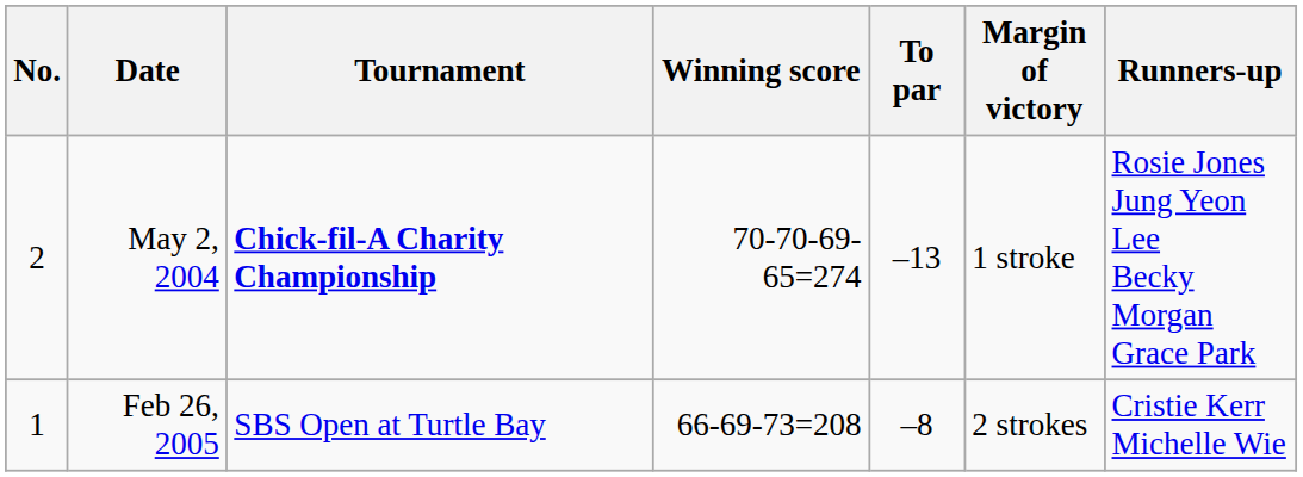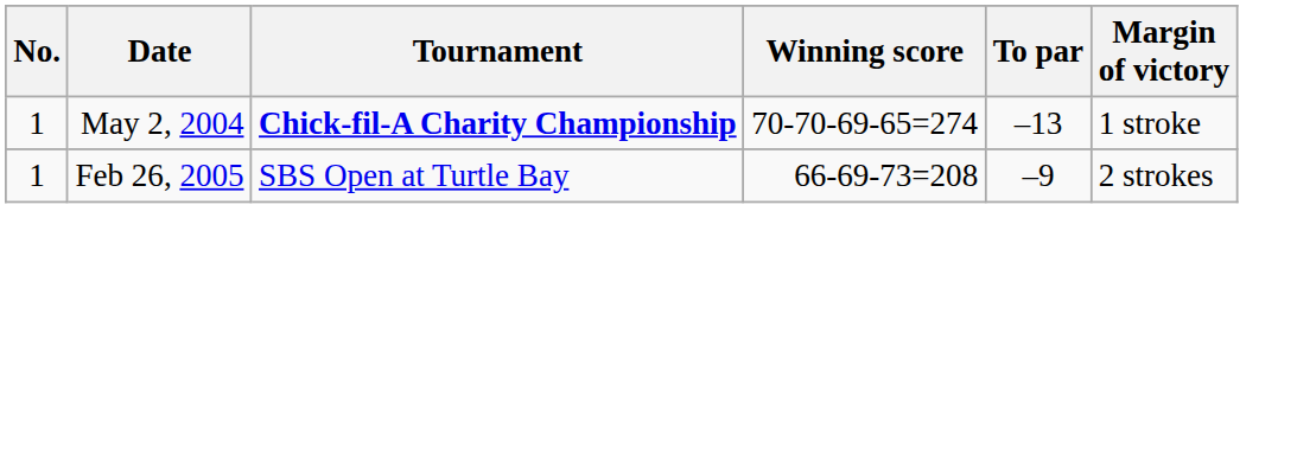- column: Runners-up | Rosie Jones Jung Yeon Lee Becky Morgan Grace Park | Cristie Kerr Michelle Wie
May 2, 2004 | No.: 2 -> 1
Feb 26, 2005 | To par: –8 -> –9
